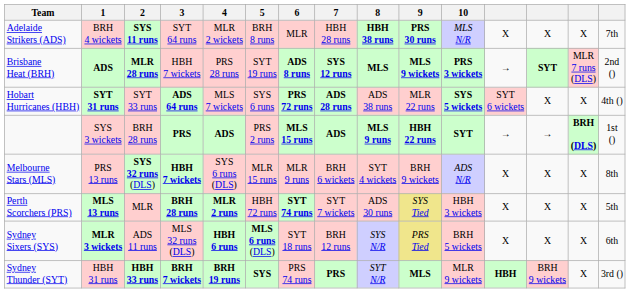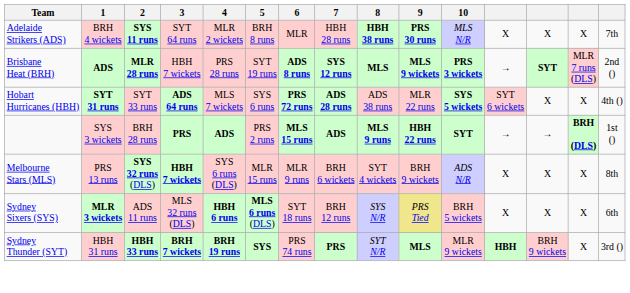- row: Perth Scorchers (PRS) | MLS 13 runs | MLR | BRH 28 runs | MLR 2 runs | HBH 72 runs | SYT 74 runs | SYT 7 wickets | ADS 30 runs | SYS Tied | HBH 3 wickets | X | X | X | 5th
